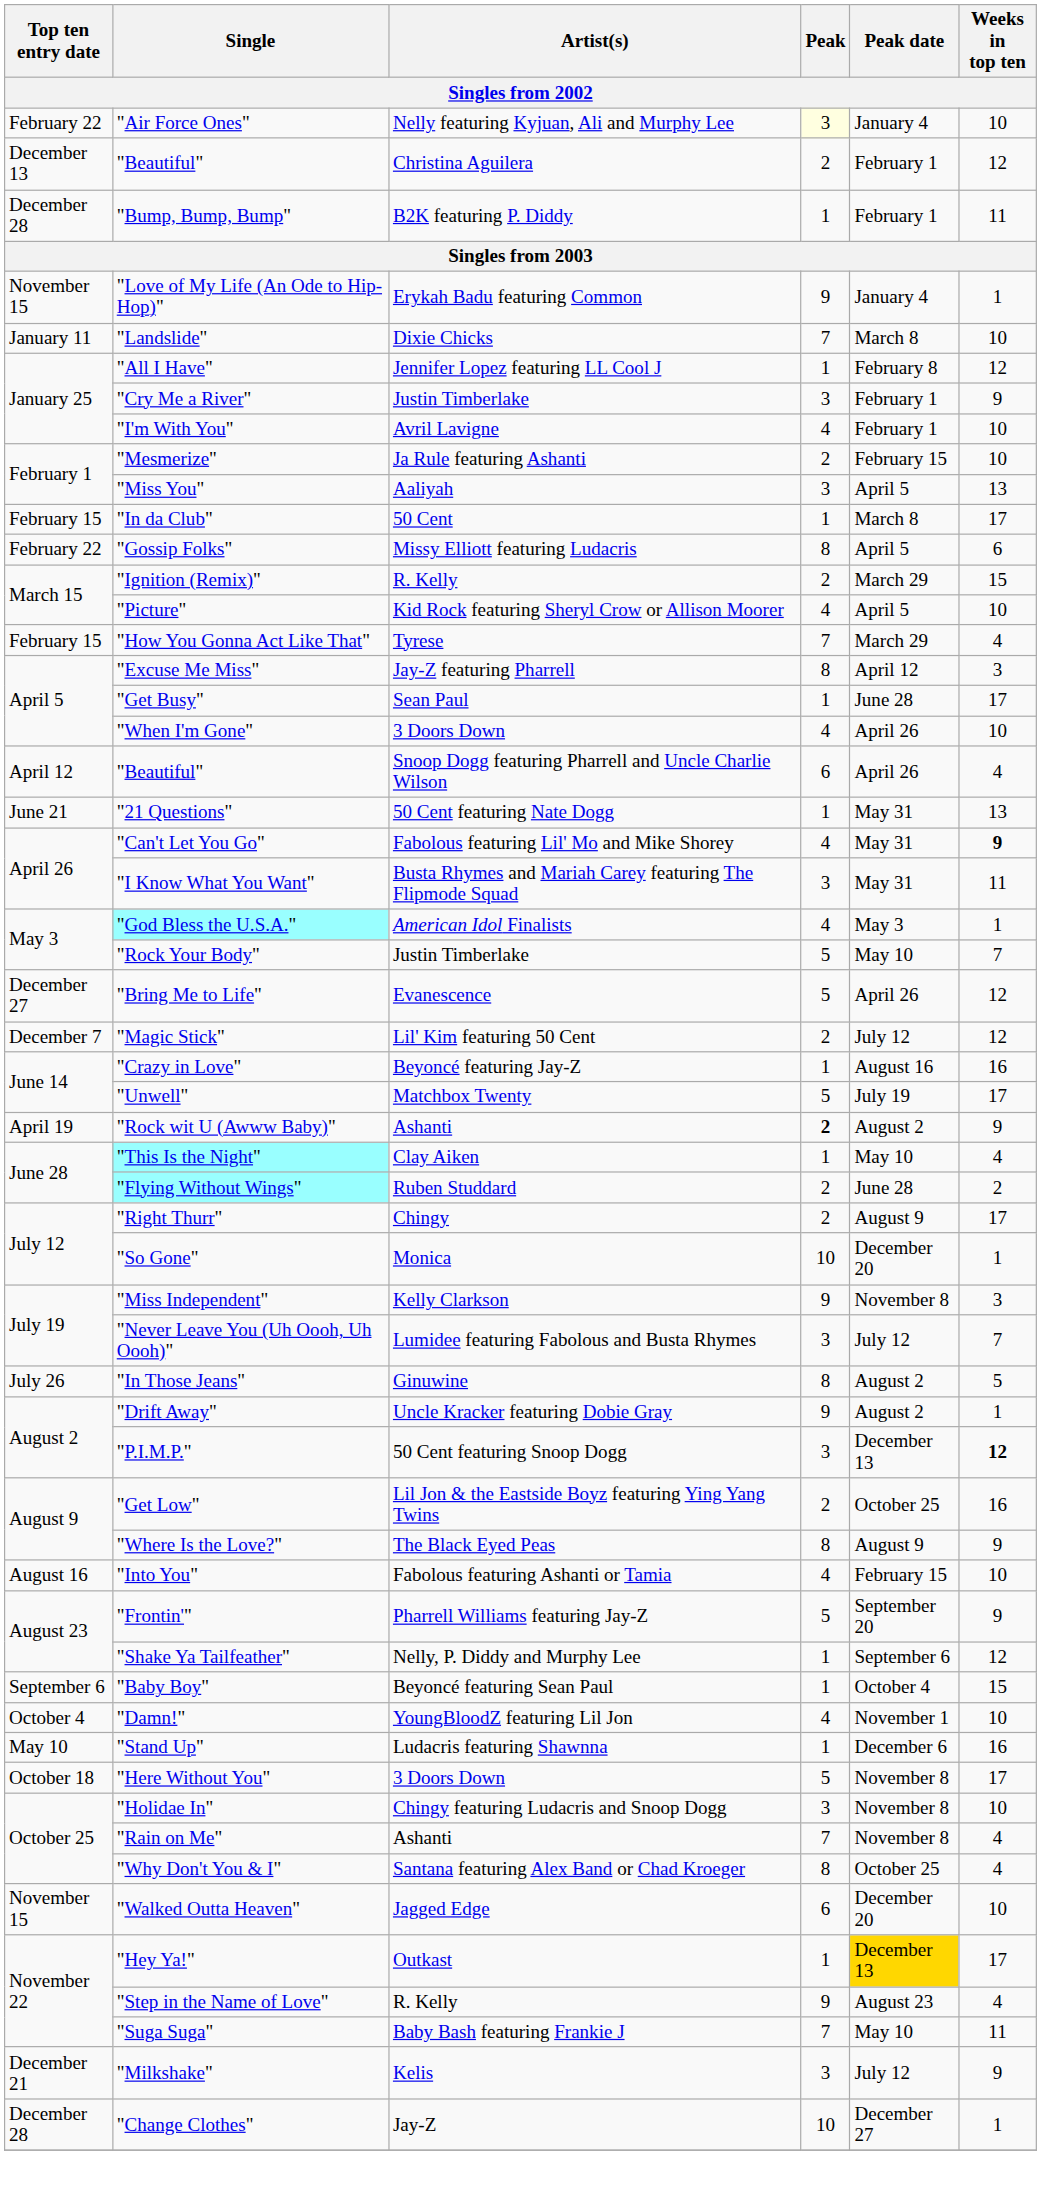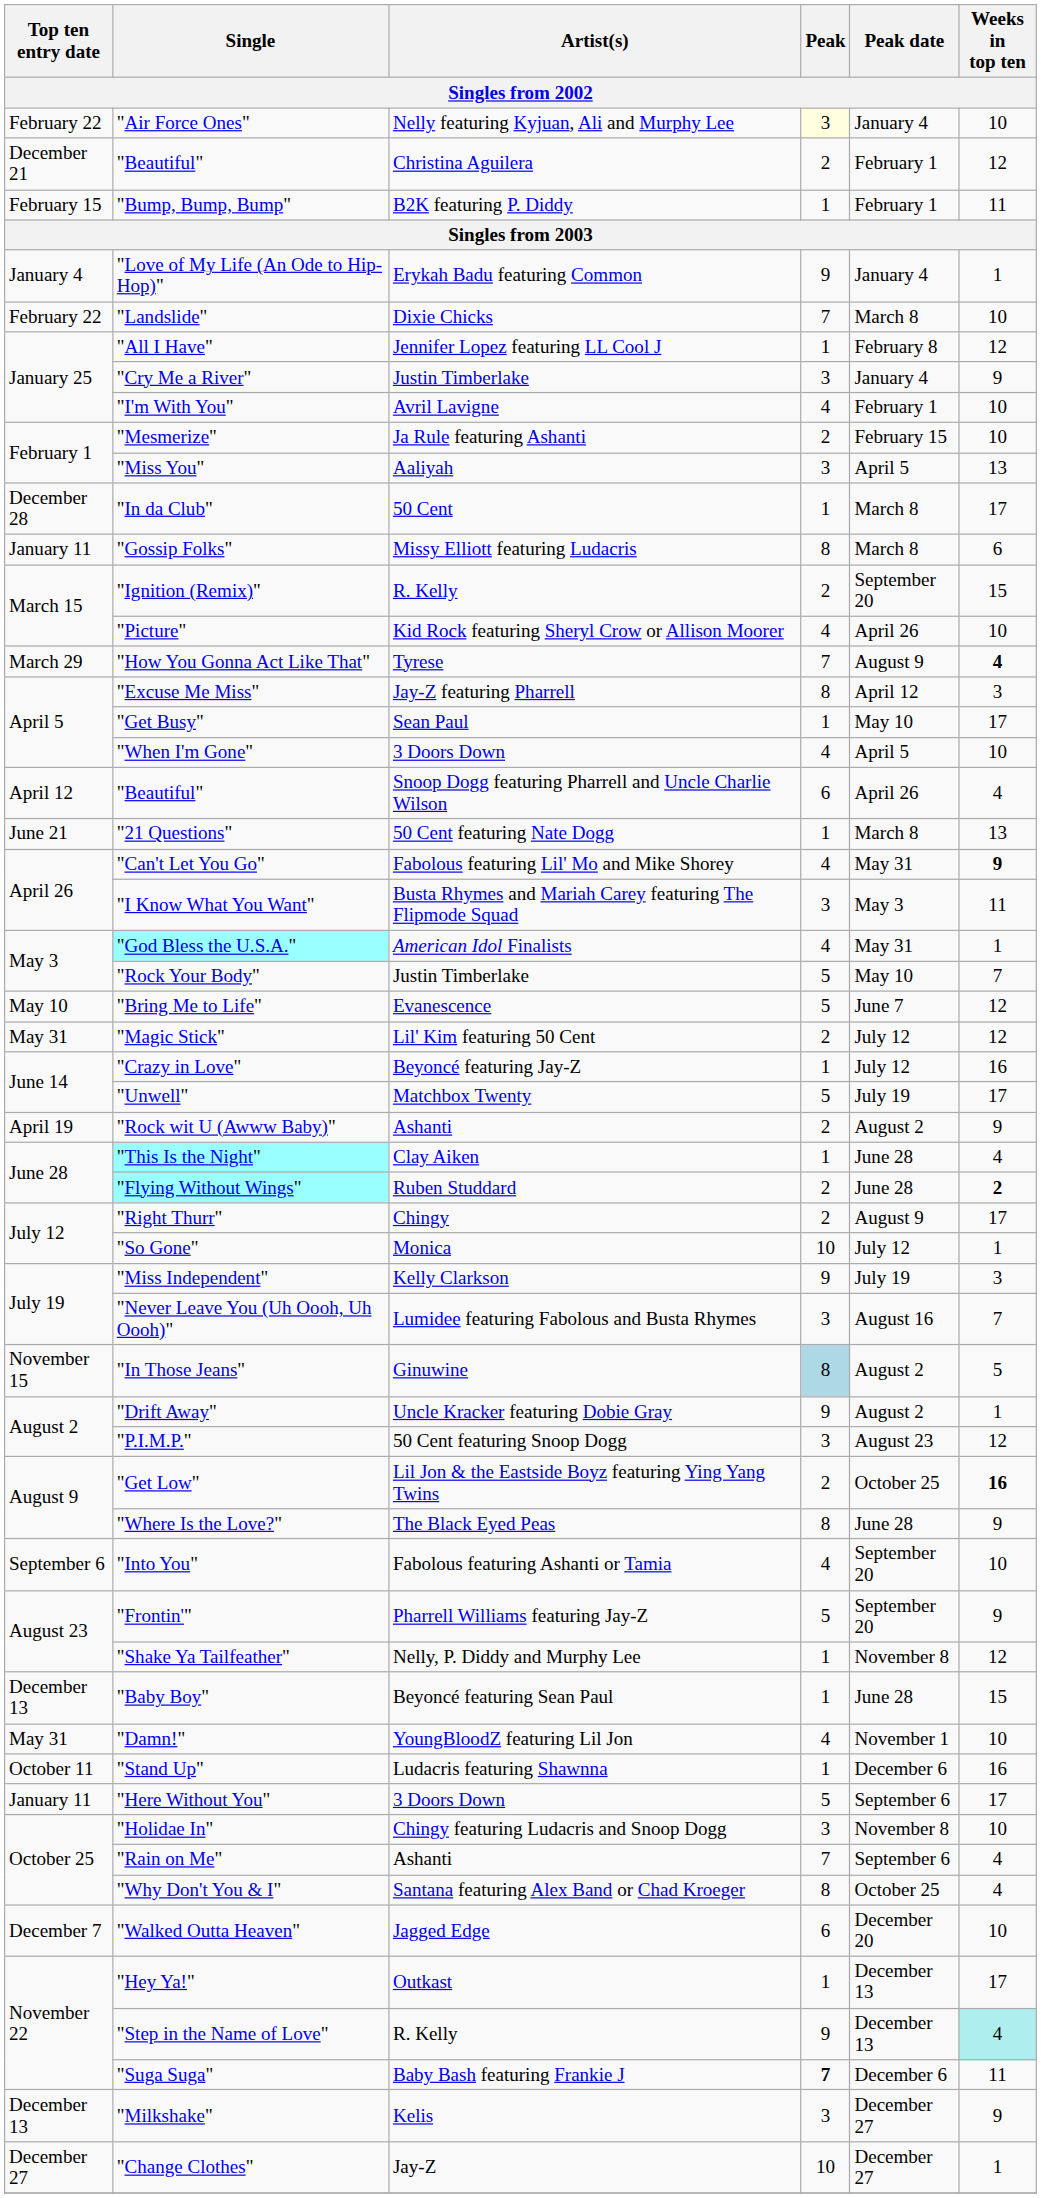"Beautiful" / Christina Aguilera | Top ten entry date: December 13 -> December 21
"Bump, Bump, Bump" | Top ten entry date: December 28 -> February 15
"Love of My Life (An Ode to Hip-Hop)" | Top ten entry date: November 15 -> January 4
"Landslide" | Top ten entry date: January 11 -> February 22
"Cry Me a River" | Peak date: February 1 -> January 4
"In da Club" | Top ten entry date: February 15 -> December 28
"Gossip Folks" | Top ten entry date: February 22 -> January 11
"Gossip Folks" | Peak date: April 5 -> March 8
"Ignition (Remix)" | Peak date: March 29 -> September 20
"Picture" | Peak date: April 5 -> April 26
"How You Gonna Act Like That" | Top ten entry date: February 15 -> March 29
"How You Gonna Act Like That" | Peak date: March 29 -> August 9
"How You Gonna Act Like That" | Weeks in top ten: normal -> bold
"Get Busy" | Peak date: June 28 -> May 10
"When I'm Gone" | Peak date: April 26 -> April 5
"21 Questions" | Peak date: May 31 -> March 8
"I Know What You Want" | Peak date: May 31 -> May 3
"God Bless the U.S.A." | Peak date: May 3 -> May 31
"Bring Me to Life" | Top ten entry date: December 27 -> May 10
"Bring Me to Life" | Peak date: April 26 -> June 7
"Magic Stick" | Top ten entry date: December 7 -> May 31
"Crazy in Love" | Peak date: August 16 -> July 12
"Rock wit U (Awww Baby)" | Peak: bold -> normal
"This Is the Night" | Peak date: May 10 -> June 28
"Flying Without Wings" | Weeks in top ten: normal -> bold
"So Gone" | Peak date: December 20 -> July 12
"Miss Independent" | Peak date: November 8 -> July 19
"Never Leave You (Uh Oooh, Uh Oooh)" | Peak date: July 12 -> August 16
"In Those Jeans" | Top ten entry date: July 26 -> November 15
"In Those Jeans" | Peak: no background -> lightblue background
"P.I.M.P." | Peak date: December 13 -> August 23
"P.I.M.P." | Weeks in top ten: bold -> normal
"Get Low" | Weeks in top ten: normal -> bold
"Where Is the Love?" | Peak date: August 9 -> June 28
"Into You" | Top ten entry date: August 16 -> September 6
"Into You" | Peak date: February 15 -> September 20
"Shake Ya Tailfeather" | Peak date: September 6 -> November 8
"Baby Boy" | Top ten entry date: September 6 -> December 13
"Baby Boy" | Peak date: October 4 -> June 28
"Damn!" | Top ten entry date: October 4 -> May 31
"Stand Up" | Top ten entry date: May 10 -> October 11
"Here Without You" | Top ten entry date: October 18 -> January 11
"Here Without You" | Peak date: November 8 -> September 6
"Rain on Me" | Peak date: November 8 -> September 6
"Walked Outta Heaven" | Top ten entry date: November 15 -> December 7
"Hey Ya!" | Peak date: gold background -> no background
"Step in the Name of Love" | Peak date: August 23 -> December 13
"Step in the Name of Love" | Weeks in top ten: no background -> paleturquoise background
"Suga Suga" | Peak: normal -> bold
"Suga Suga" | Peak date: May 10 -> December 6
"Milkshake" | Top ten entry date: December 21 -> December 13
"Milkshake" | Peak date: July 12 -> December 27
"Change Clothes" | Top ten entry date: December 28 -> December 27
